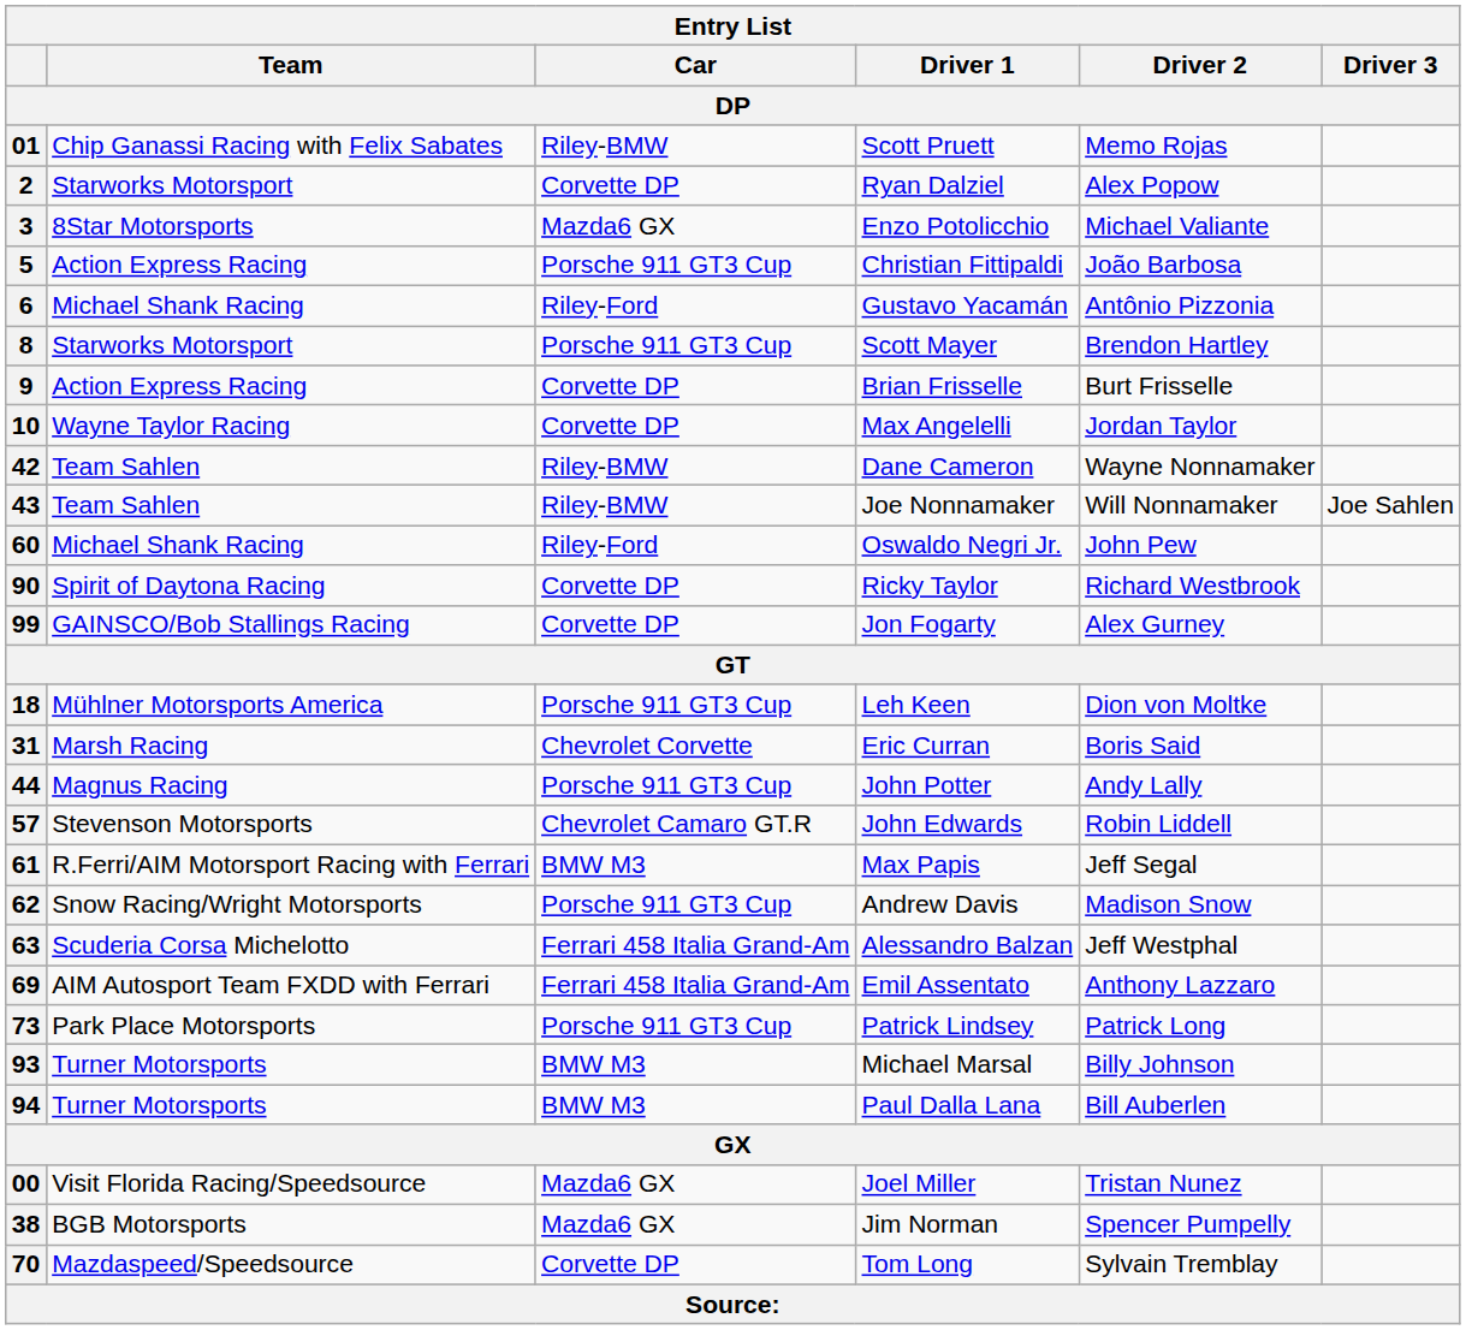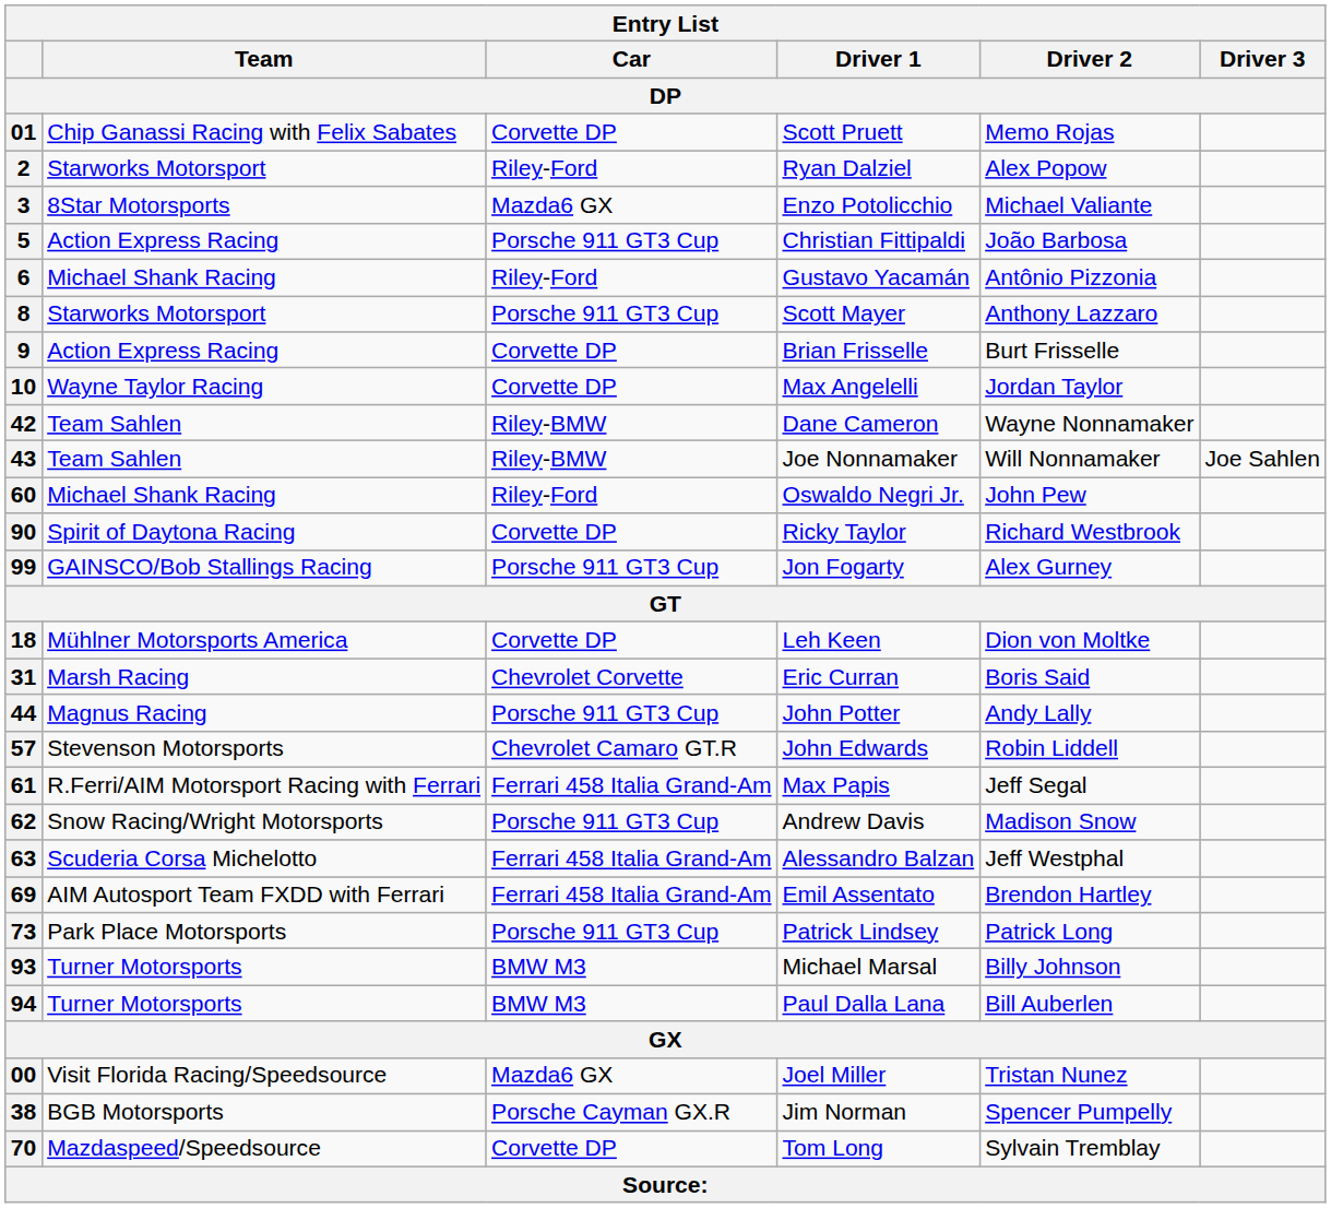01 | Car / DP: Riley-BMW -> Corvette DP
2 | Car / DP: Corvette DP -> Riley-Ford
8 | Driver 2 / DP: Brendon Hartley -> Anthony Lazzaro
99 | Car / DP: Corvette DP -> Porsche 911 GT3 Cup
18 | Car / DP: Porsche 911 GT3 Cup -> Corvette DP
61 | Car / DP: BMW M3 -> Ferrari 458 Italia Grand-Am
69 | Driver 2 / DP: Anthony Lazzaro -> Brendon Hartley
38 | Car / DP: Mazda6 GX -> Porsche Cayman GX.R
